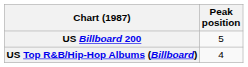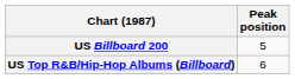US Top R&B/Hip-Hop Albums (Billboard) | Peak position: 4 -> 6
